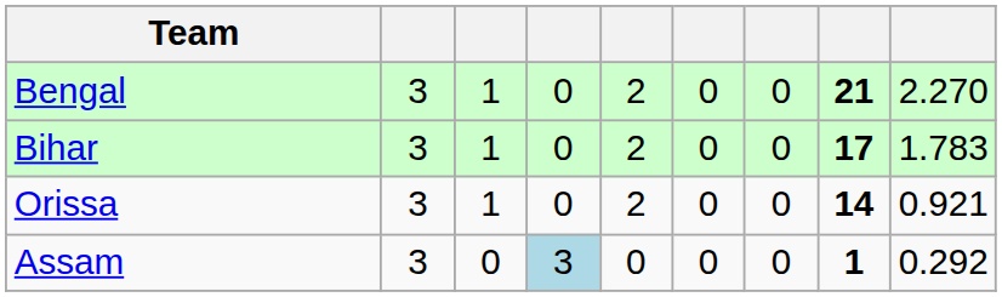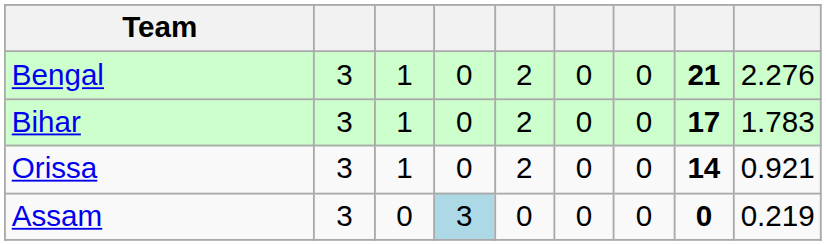Bengal | column 9: 2.270 -> 2.276
Assam | column 8: 1 -> 0
Assam | column 9: 0.292 -> 0.219
